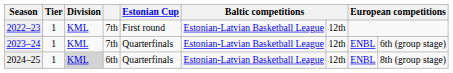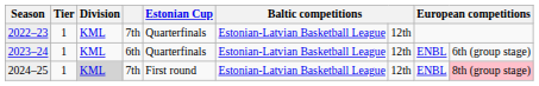2022–23 | Estonian Cup: First round -> Quarterfinals
2023–24 | column 4: 7th -> 6th
2024–25 | column 4: 6th -> 7th
2024–25 | Estonian Cup: Quarterfinals -> First round
2024–25 | column 9: no background -> pink background
